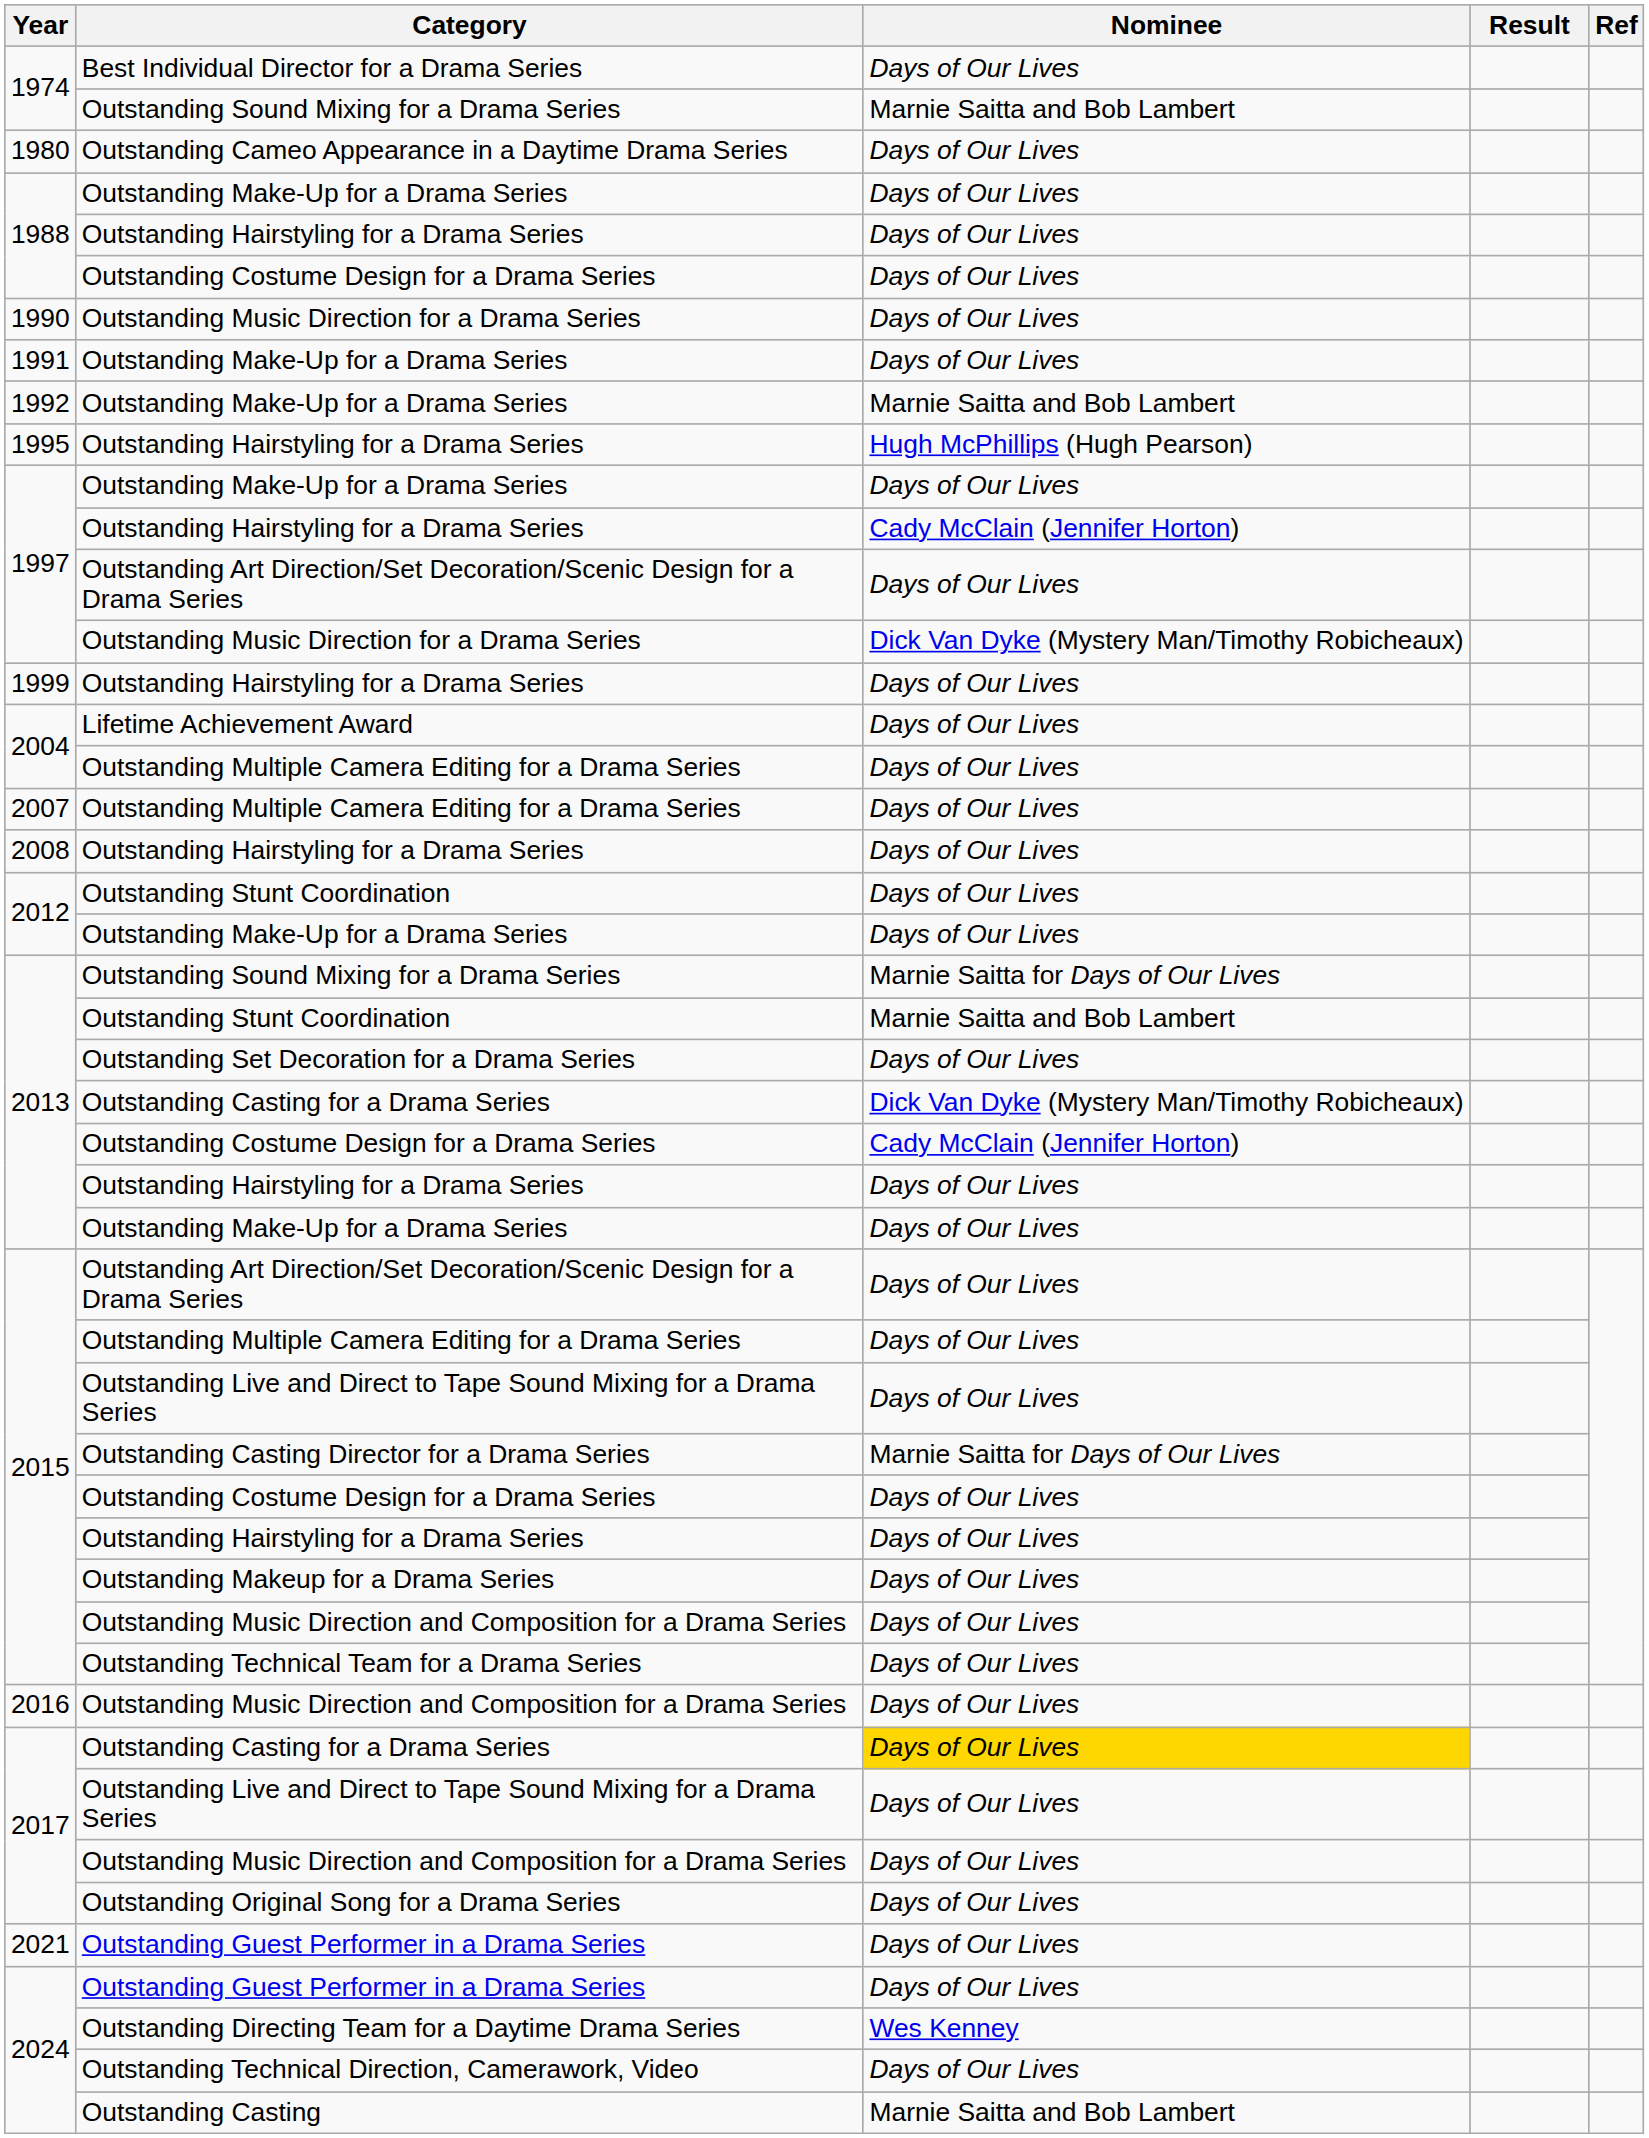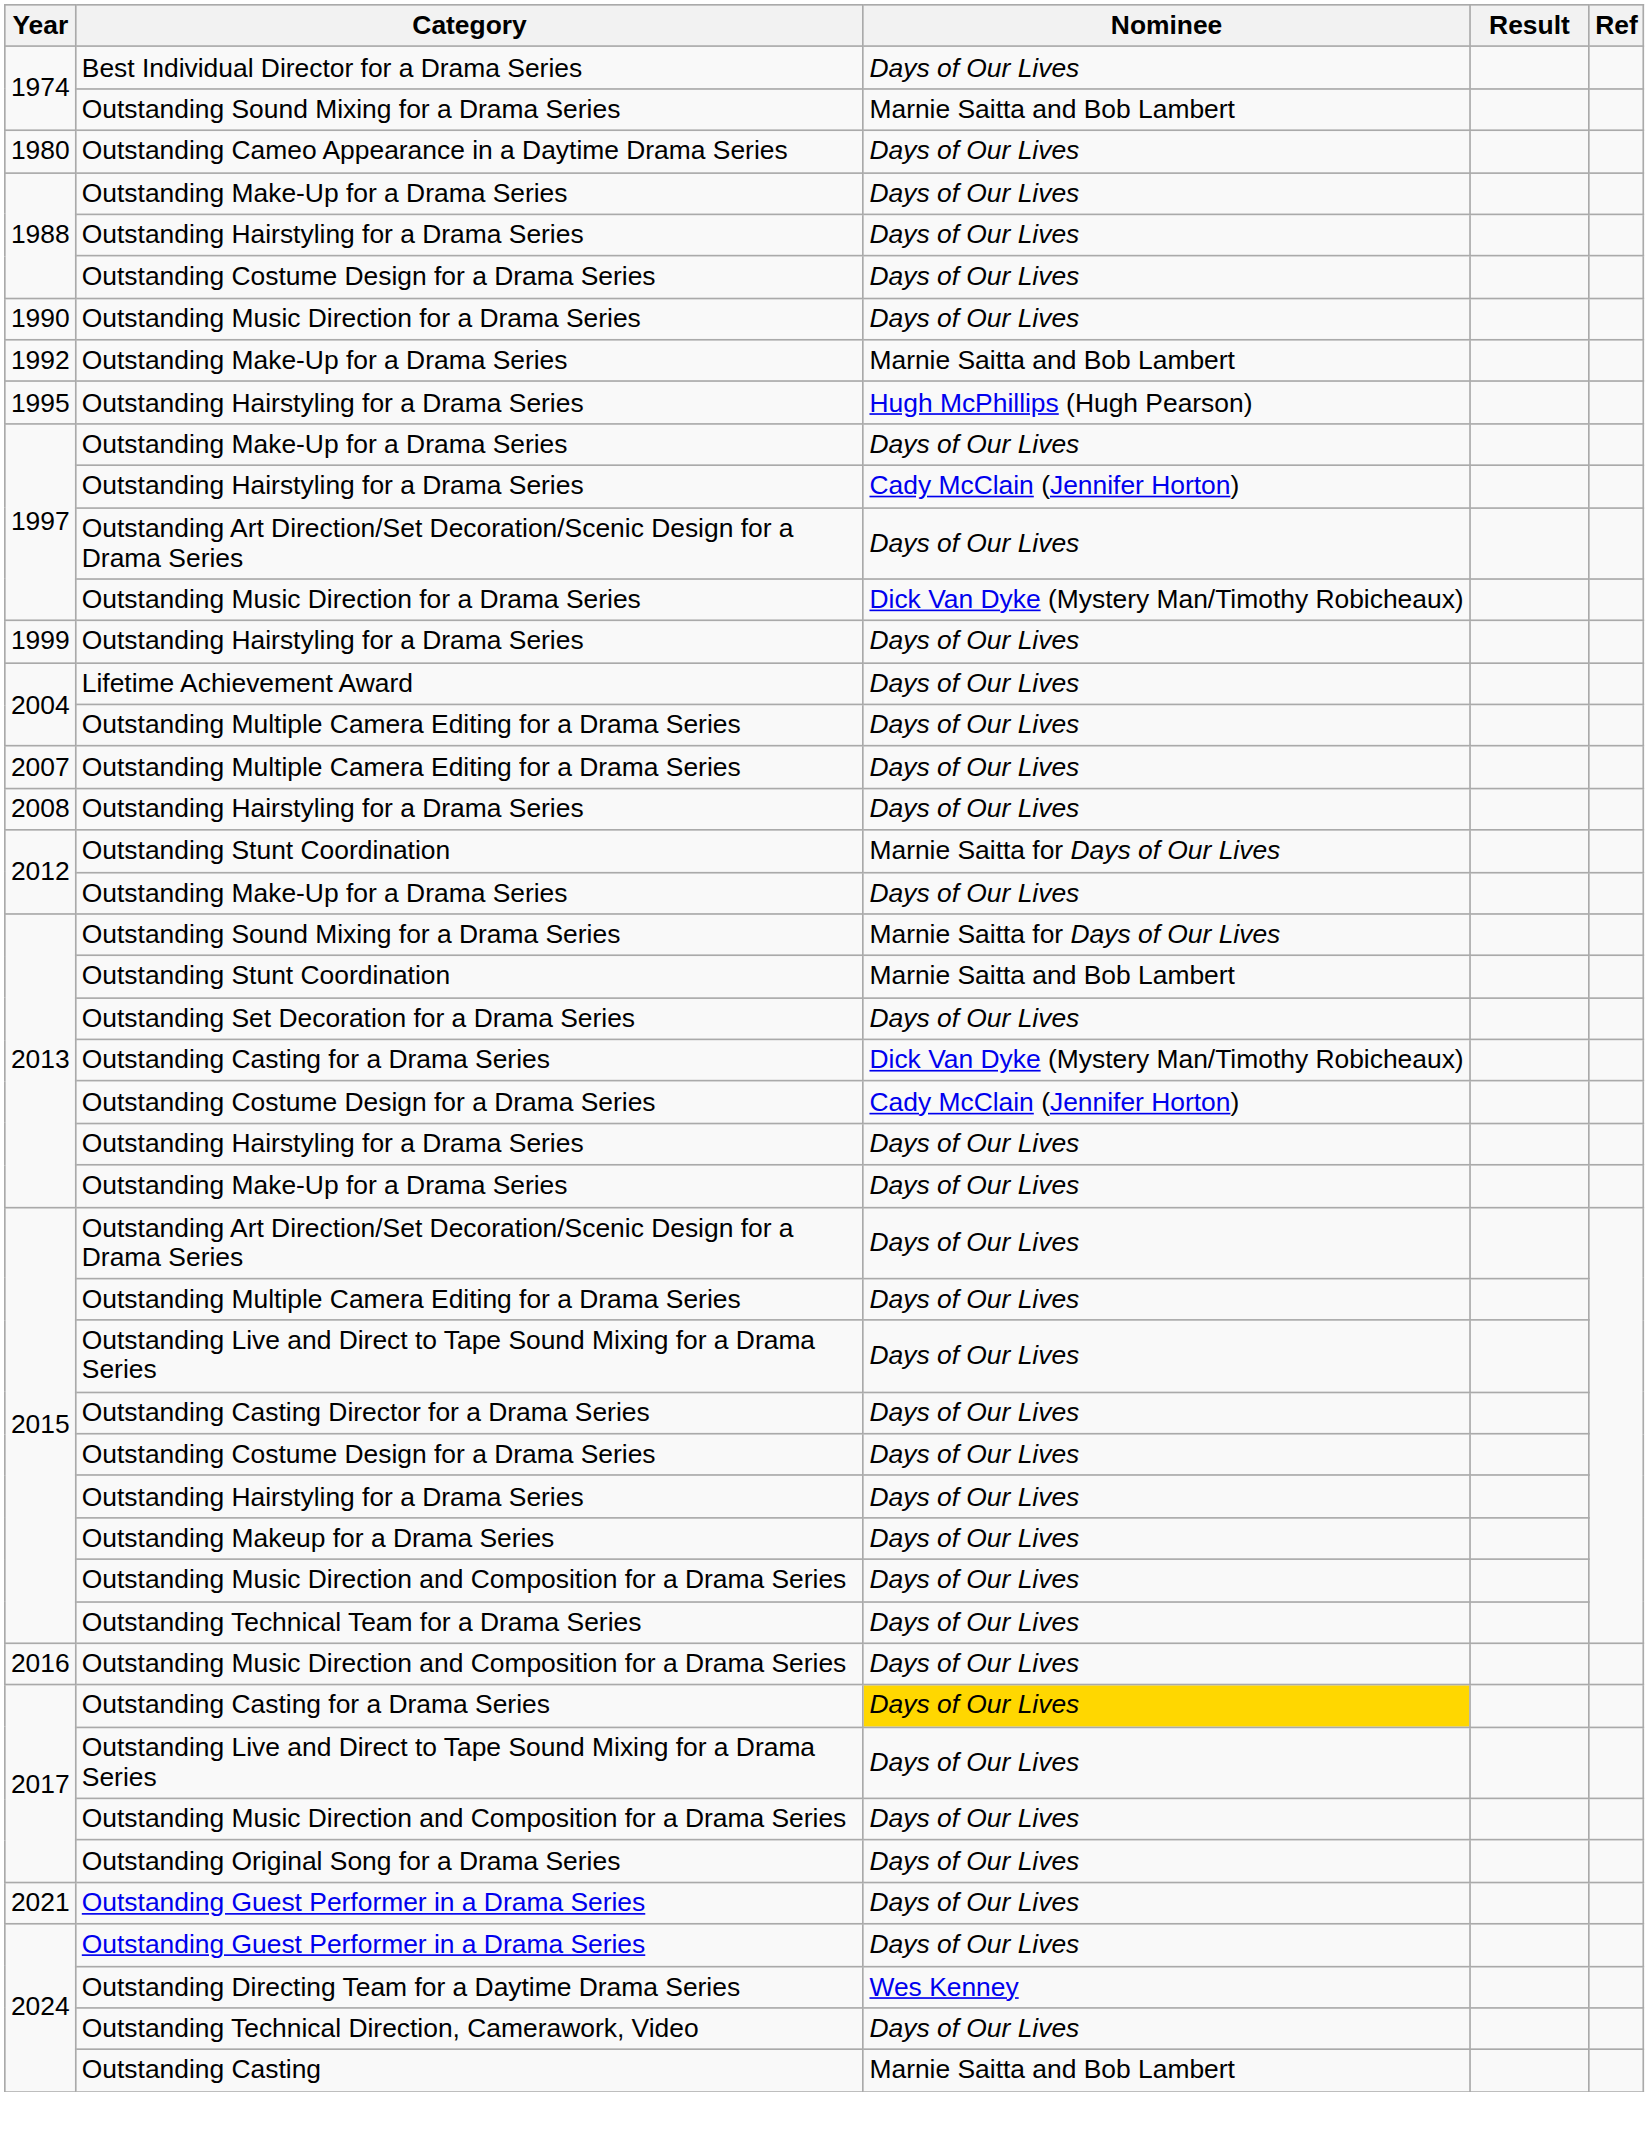- row: 1991 | Outstanding Make-Up for a Drama Series | Days of Our Lives
2012 / Outstanding Stunt Coordination | Nominee: Days of Our Lives -> Marnie Saitta for Days of Our Lives
Outstanding Casting Director for a Drama Series | Nominee: Marnie Saitta for Days of Our Lives -> Days of Our Lives
